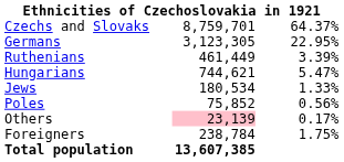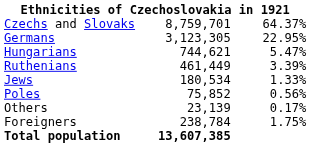rows swapped: Hungarians <-> Ruthenians
Others | column 2: pink background -> no background
